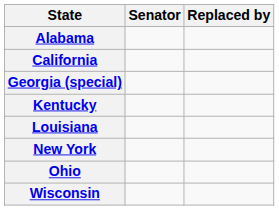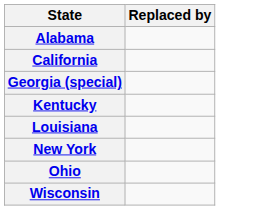- column: Senator
